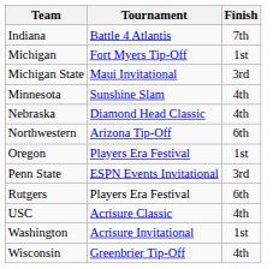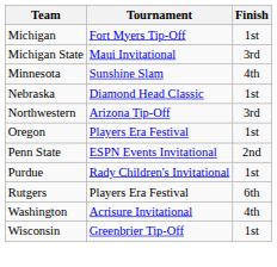- row: Indiana | Battle 4 Atlantis | 7th
Nebraska | Finish: 4th -> 1st
Northwestern | Finish: 6th -> 3rd
Penn State | Finish: 3rd -> 2nd
+ row: Purdue | Rady Children's Invitational | 1st
- row: USC | Acrisure Classic | 4th
Washington | Finish: 1st -> 4th
Wisconsin | Finish: 4th -> 1st
